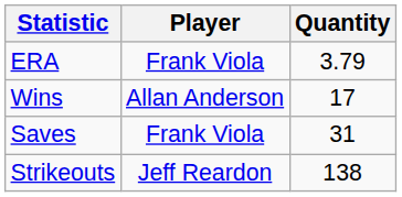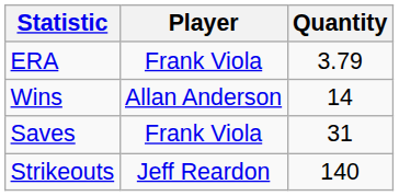Wins | Quantity: 17 -> 14
Strikeouts | Quantity: 138 -> 140
